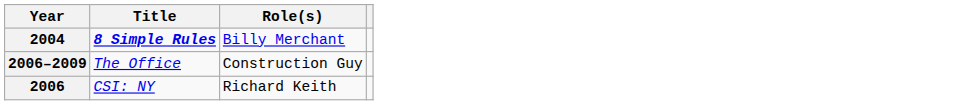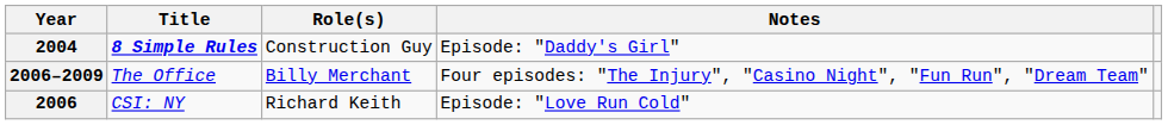+ column: Notes | Episode: "Daddy's Girl" | Four episodes: "The Injury", "Casino Night", "Fun Run", "Dream Team" | Episode: "Love Run Cold"
2004 | Role(s): Billy Merchant -> Construction Guy
2006–2009 | Role(s): Construction Guy -> Billy Merchant
